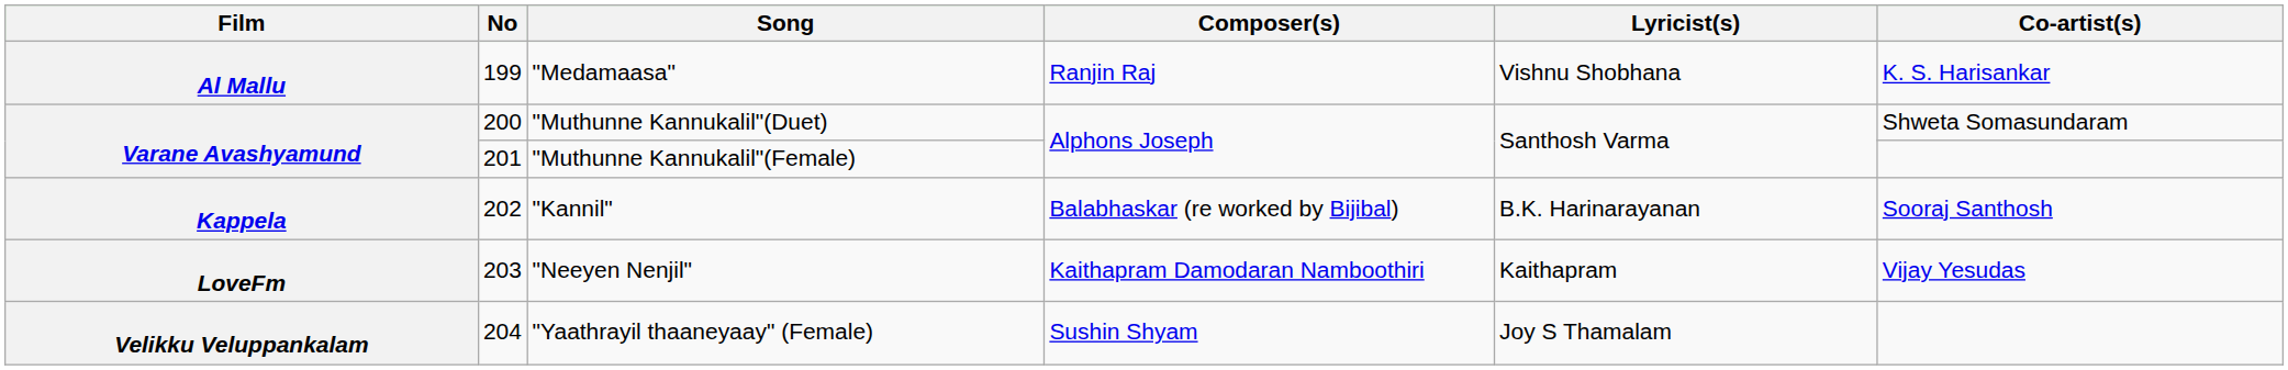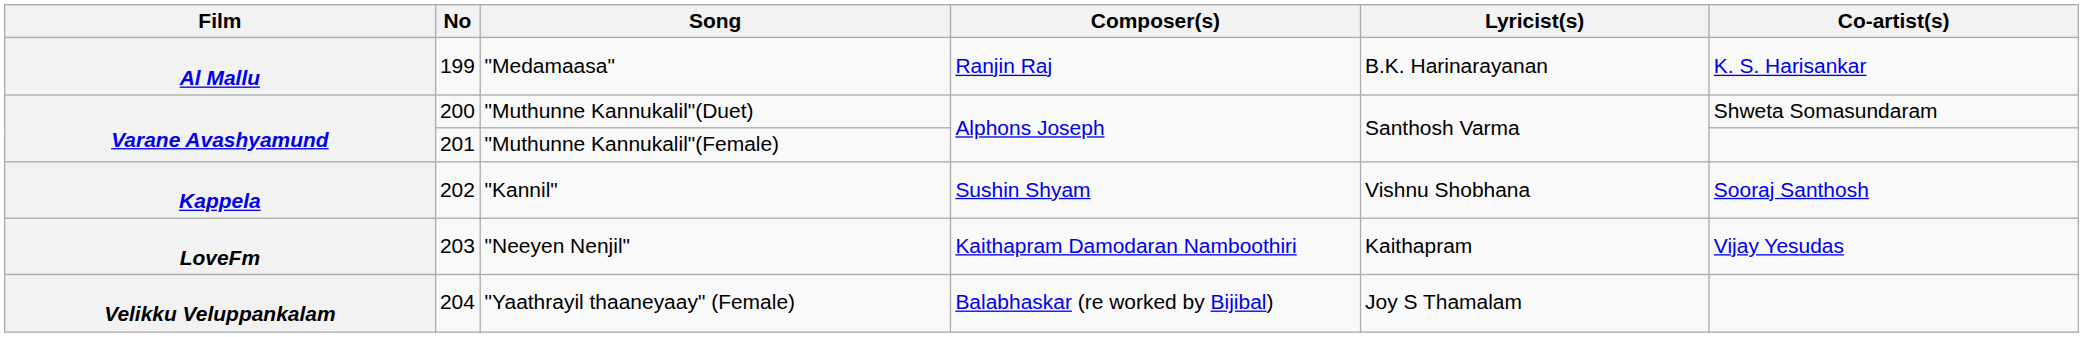"Medamaasa" | Lyricist(s): Vishnu Shobhana -> B.K. Harinarayanan
"Kannil" | Composer(s): Balabhaskar (re worked by Bijibal) -> Sushin Shyam
"Kannil" | Lyricist(s): B.K. Harinarayanan -> Vishnu Shobhana
"Yaathrayil thaaneyaay" (Female) | Composer(s): Sushin Shyam -> Balabhaskar (re worked by Bijibal)
